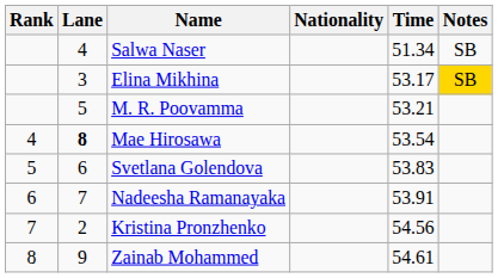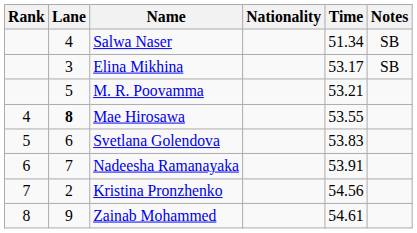Elina Mikhina | Notes: gold background -> no background
Mae Hirosawa | Time: 53.54 -> 53.55
